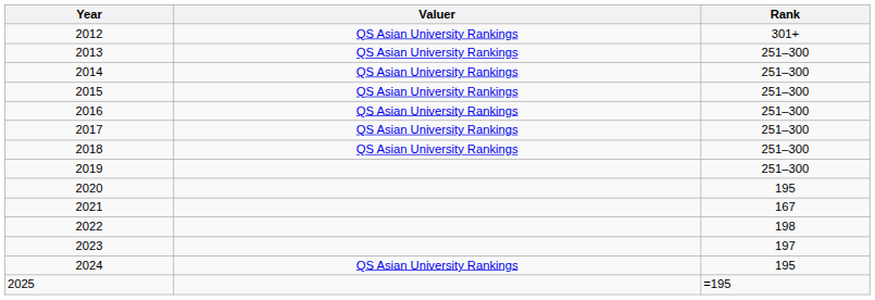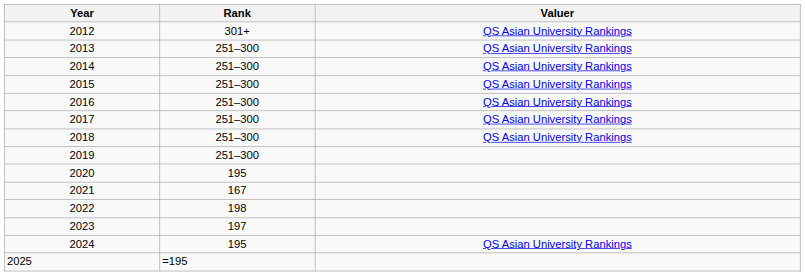columns swapped: Rank <-> Valuer
